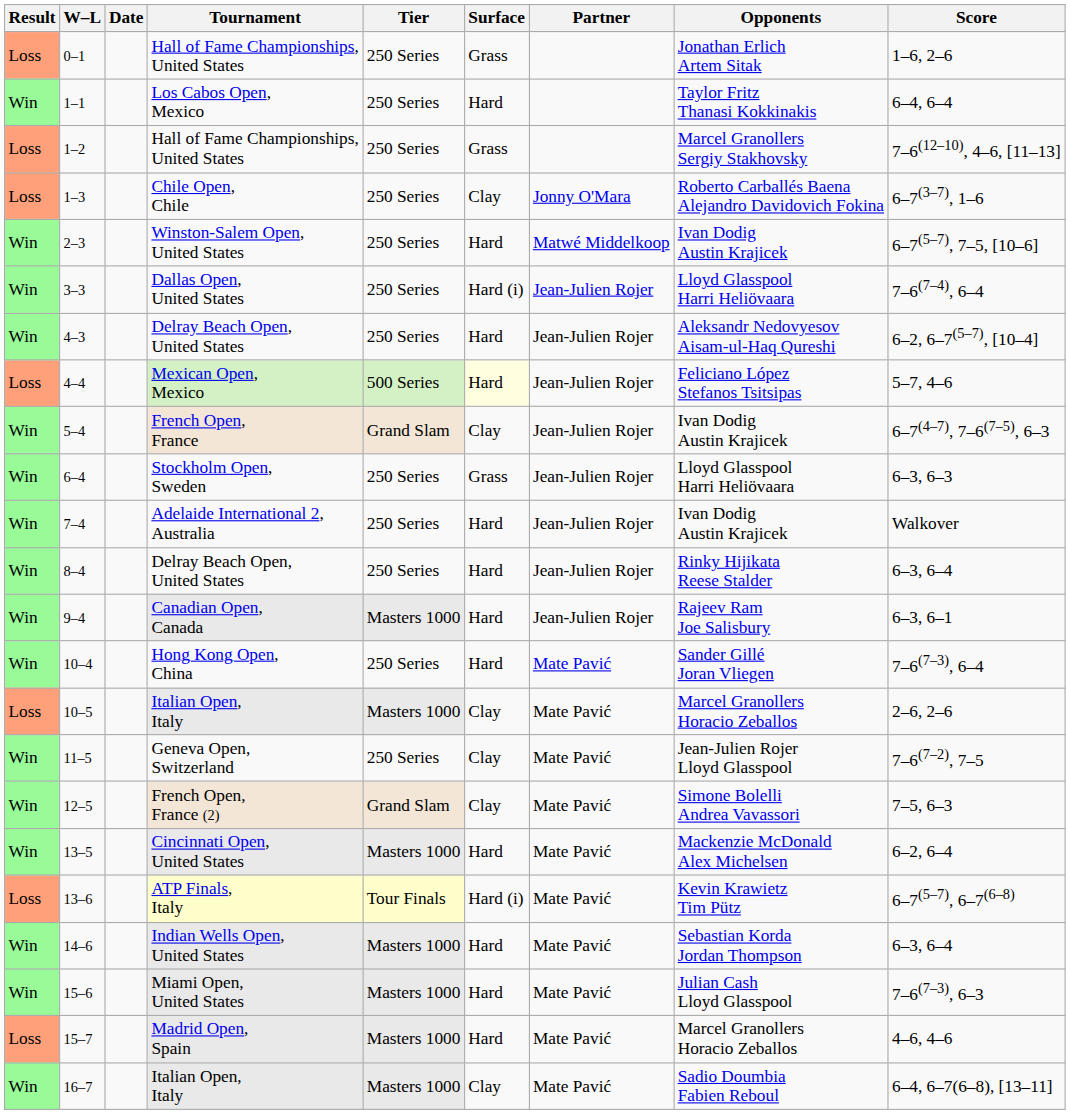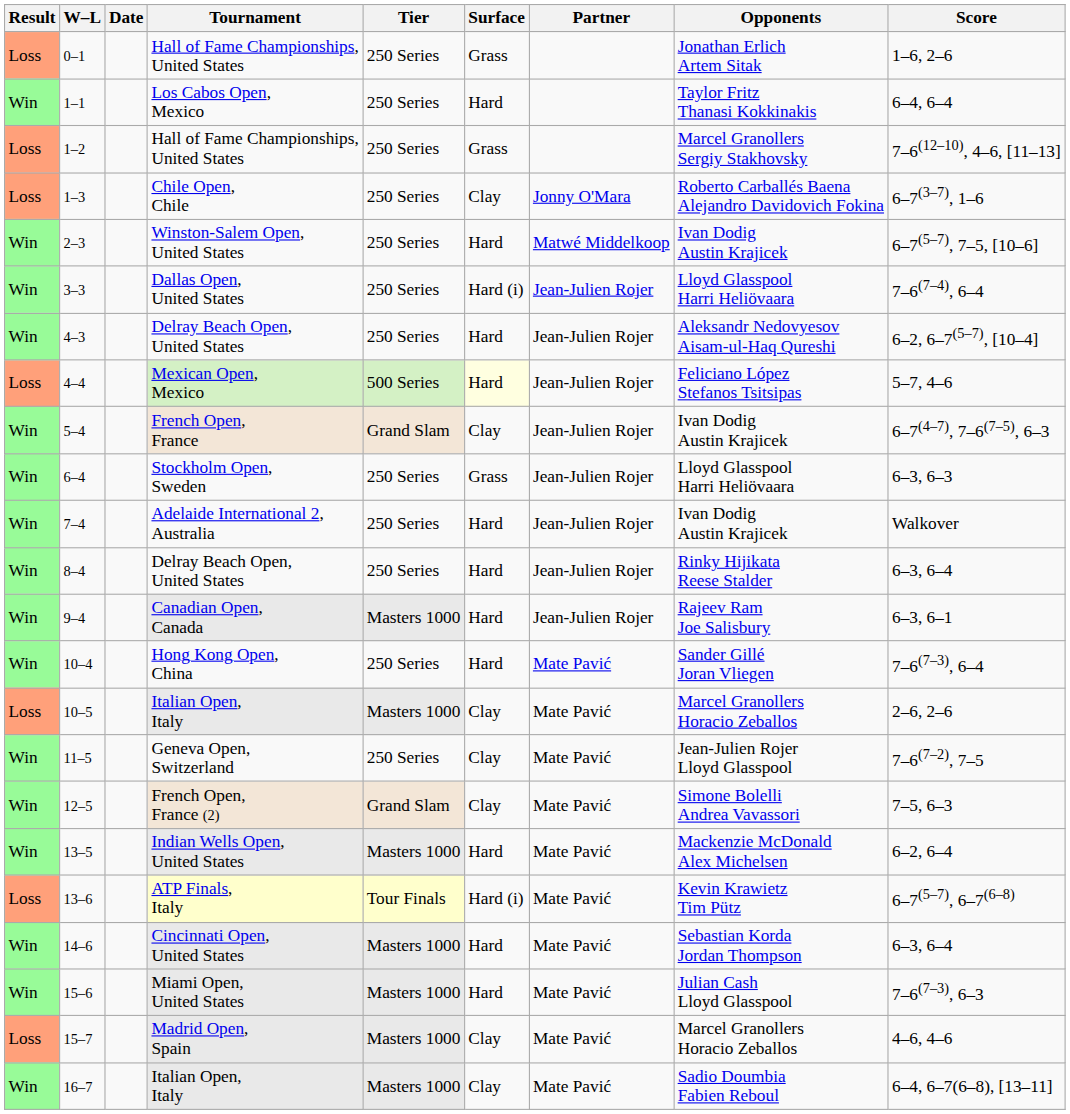13–5 | Tournament: Cincinnati Open, United States -> Indian Wells Open, United States
14–6 | Tournament: Indian Wells Open, United States -> Cincinnati Open, United States
15–7 | Surface: Hard -> Clay
